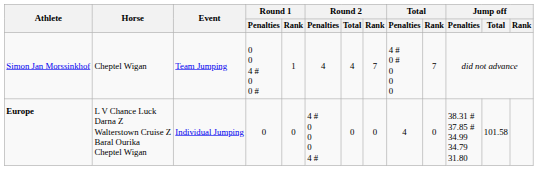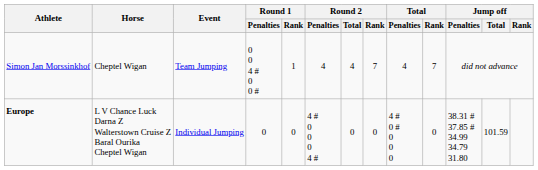Simon Jan Morssinkhof | Total / Penalties: 4 # 0 # 0 0 0 -> 4
Europe | Total / Penalties: 4 -> 4 # 0 # 0 0 0
Europe | Jump off / Total: 101.58 -> 101.59
